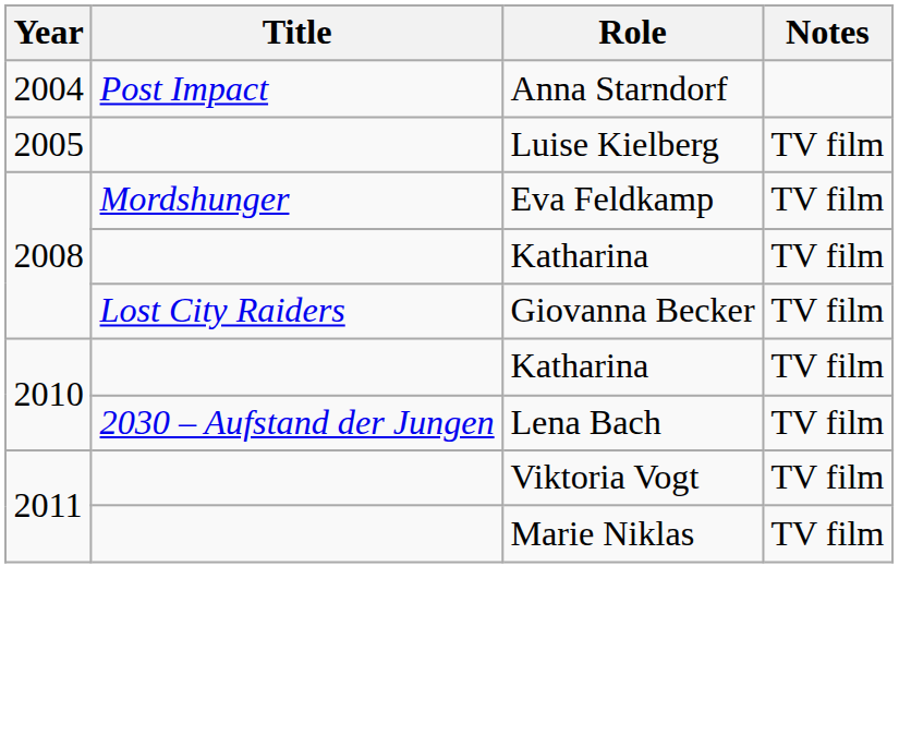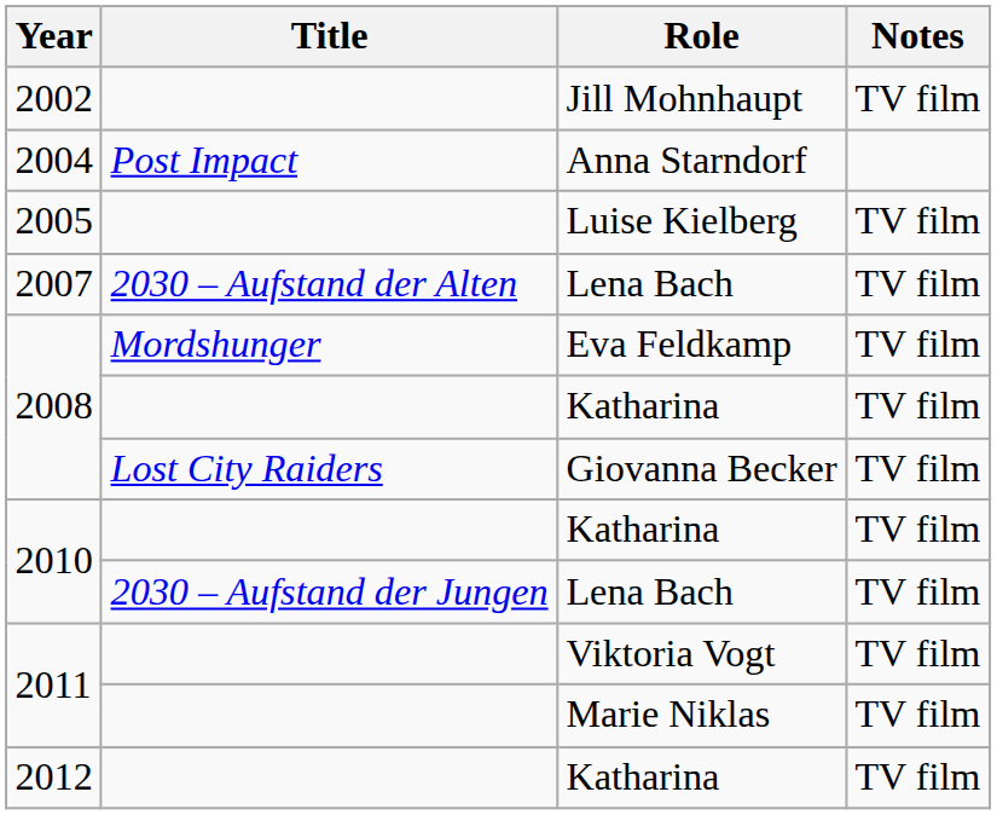+ row: 2002 | Jill Mohnhaupt | TV film
+ row: 2007 | 2030 – Aufstand der Alten | Lena Bach | TV film
+ row: 2012 | Katharina | TV film
